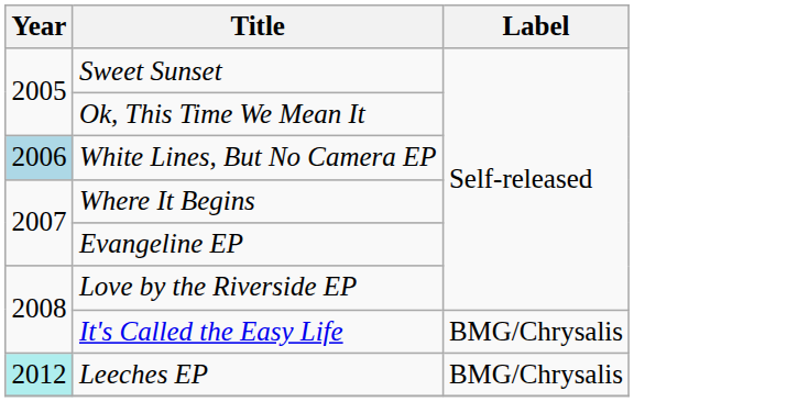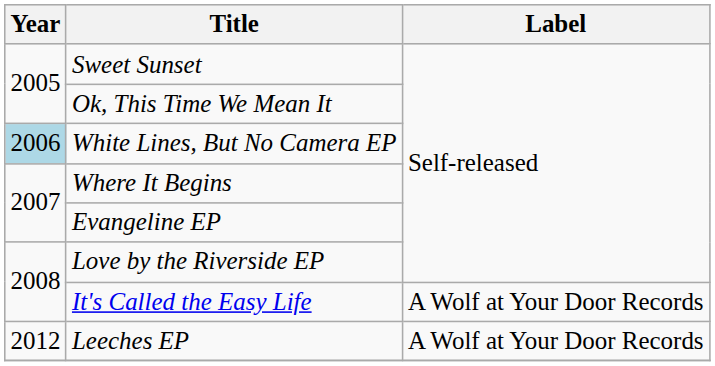It's Called the Easy Life | Label: BMG/Chrysalis -> A Wolf at Your Door Records
Leeches EP | Year: paleturquoise background -> no background
Leeches EP | Label: BMG/Chrysalis -> A Wolf at Your Door Records
